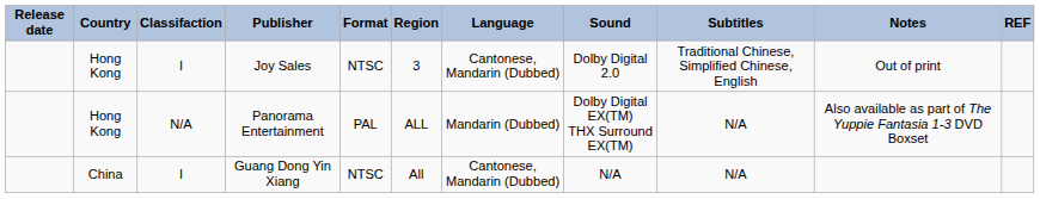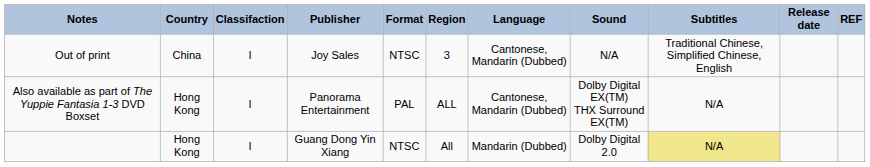columns swapped: Release date <-> Notes
Joy Sales | Country: Hong Kong -> China
Joy Sales | Sound: Dolby Digital 2.0 -> N/A
Panorama Entertainment | Classifaction: N/A -> I
Panorama Entertainment | Language: Mandarin (Dubbed) -> Cantonese, Mandarin (Dubbed)
Guang Dong Yin Xiang | Country: China -> Hong Kong
Guang Dong Yin Xiang | Language: Cantonese, Mandarin (Dubbed) -> Mandarin (Dubbed)
Guang Dong Yin Xiang | Sound: N/A -> Dolby Digital 2.0
Guang Dong Yin Xiang | Subtitles: no background -> khaki background
